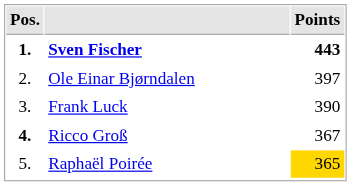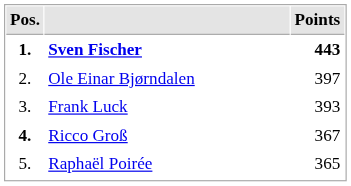Frank Luck | Points: 390 -> 393
Raphaël Poirée | Points: gold background -> no background
